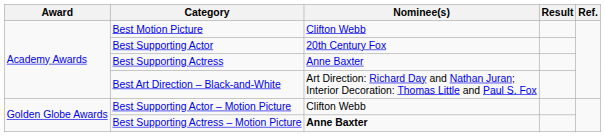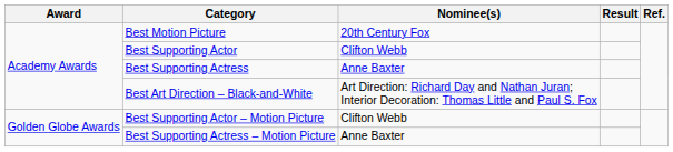Best Motion Picture | Nominee(s): Clifton Webb -> 20th Century Fox
Best Supporting Actor | Nominee(s): 20th Century Fox -> Clifton Webb
Best Supporting Actress – Motion Picture | Nominee(s): bold -> normal
